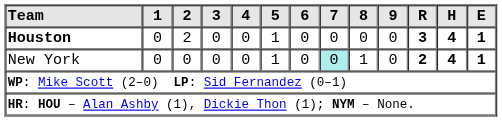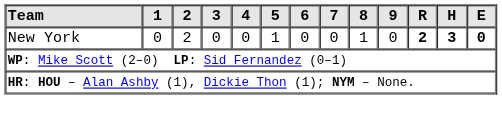- row: Houston | 0 | 2 | 0 | 0 | 1 | 0 | 0 | 0 | 0 | 3 | 4 | 1
New York | 2: 0 -> 2
New York | 7: paleturquoise background -> no background
New York | H: 4 -> 3
New York | E: 1 -> 0
